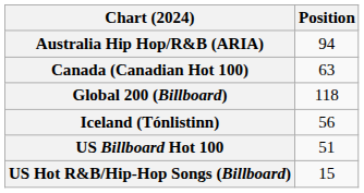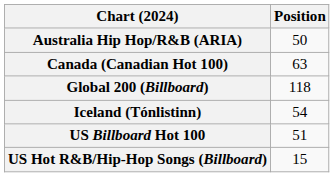Australia Hip Hop/R&B (ARIA) | Position: 94 -> 50
Iceland (Tónlistinn) | Position: 56 -> 54
